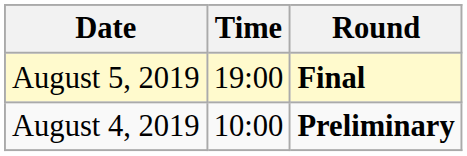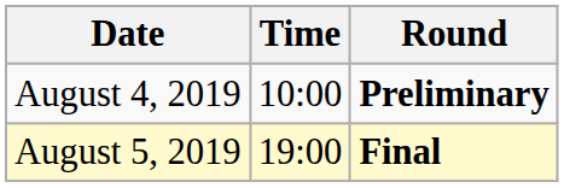rows swapped: August 4, 2019 <-> August 5, 2019
